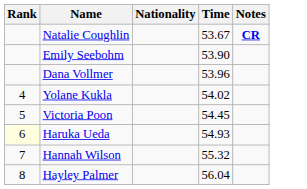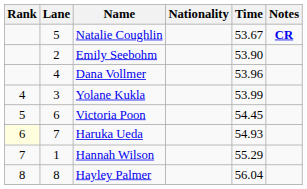+ column: Lane | 5 | 2 | 4 | 3 | 6 | 7 | 1 | 8
Yolane Kukla | Time: 54.02 -> 53.99
Hannah Wilson | Time: 55.32 -> 55.29
